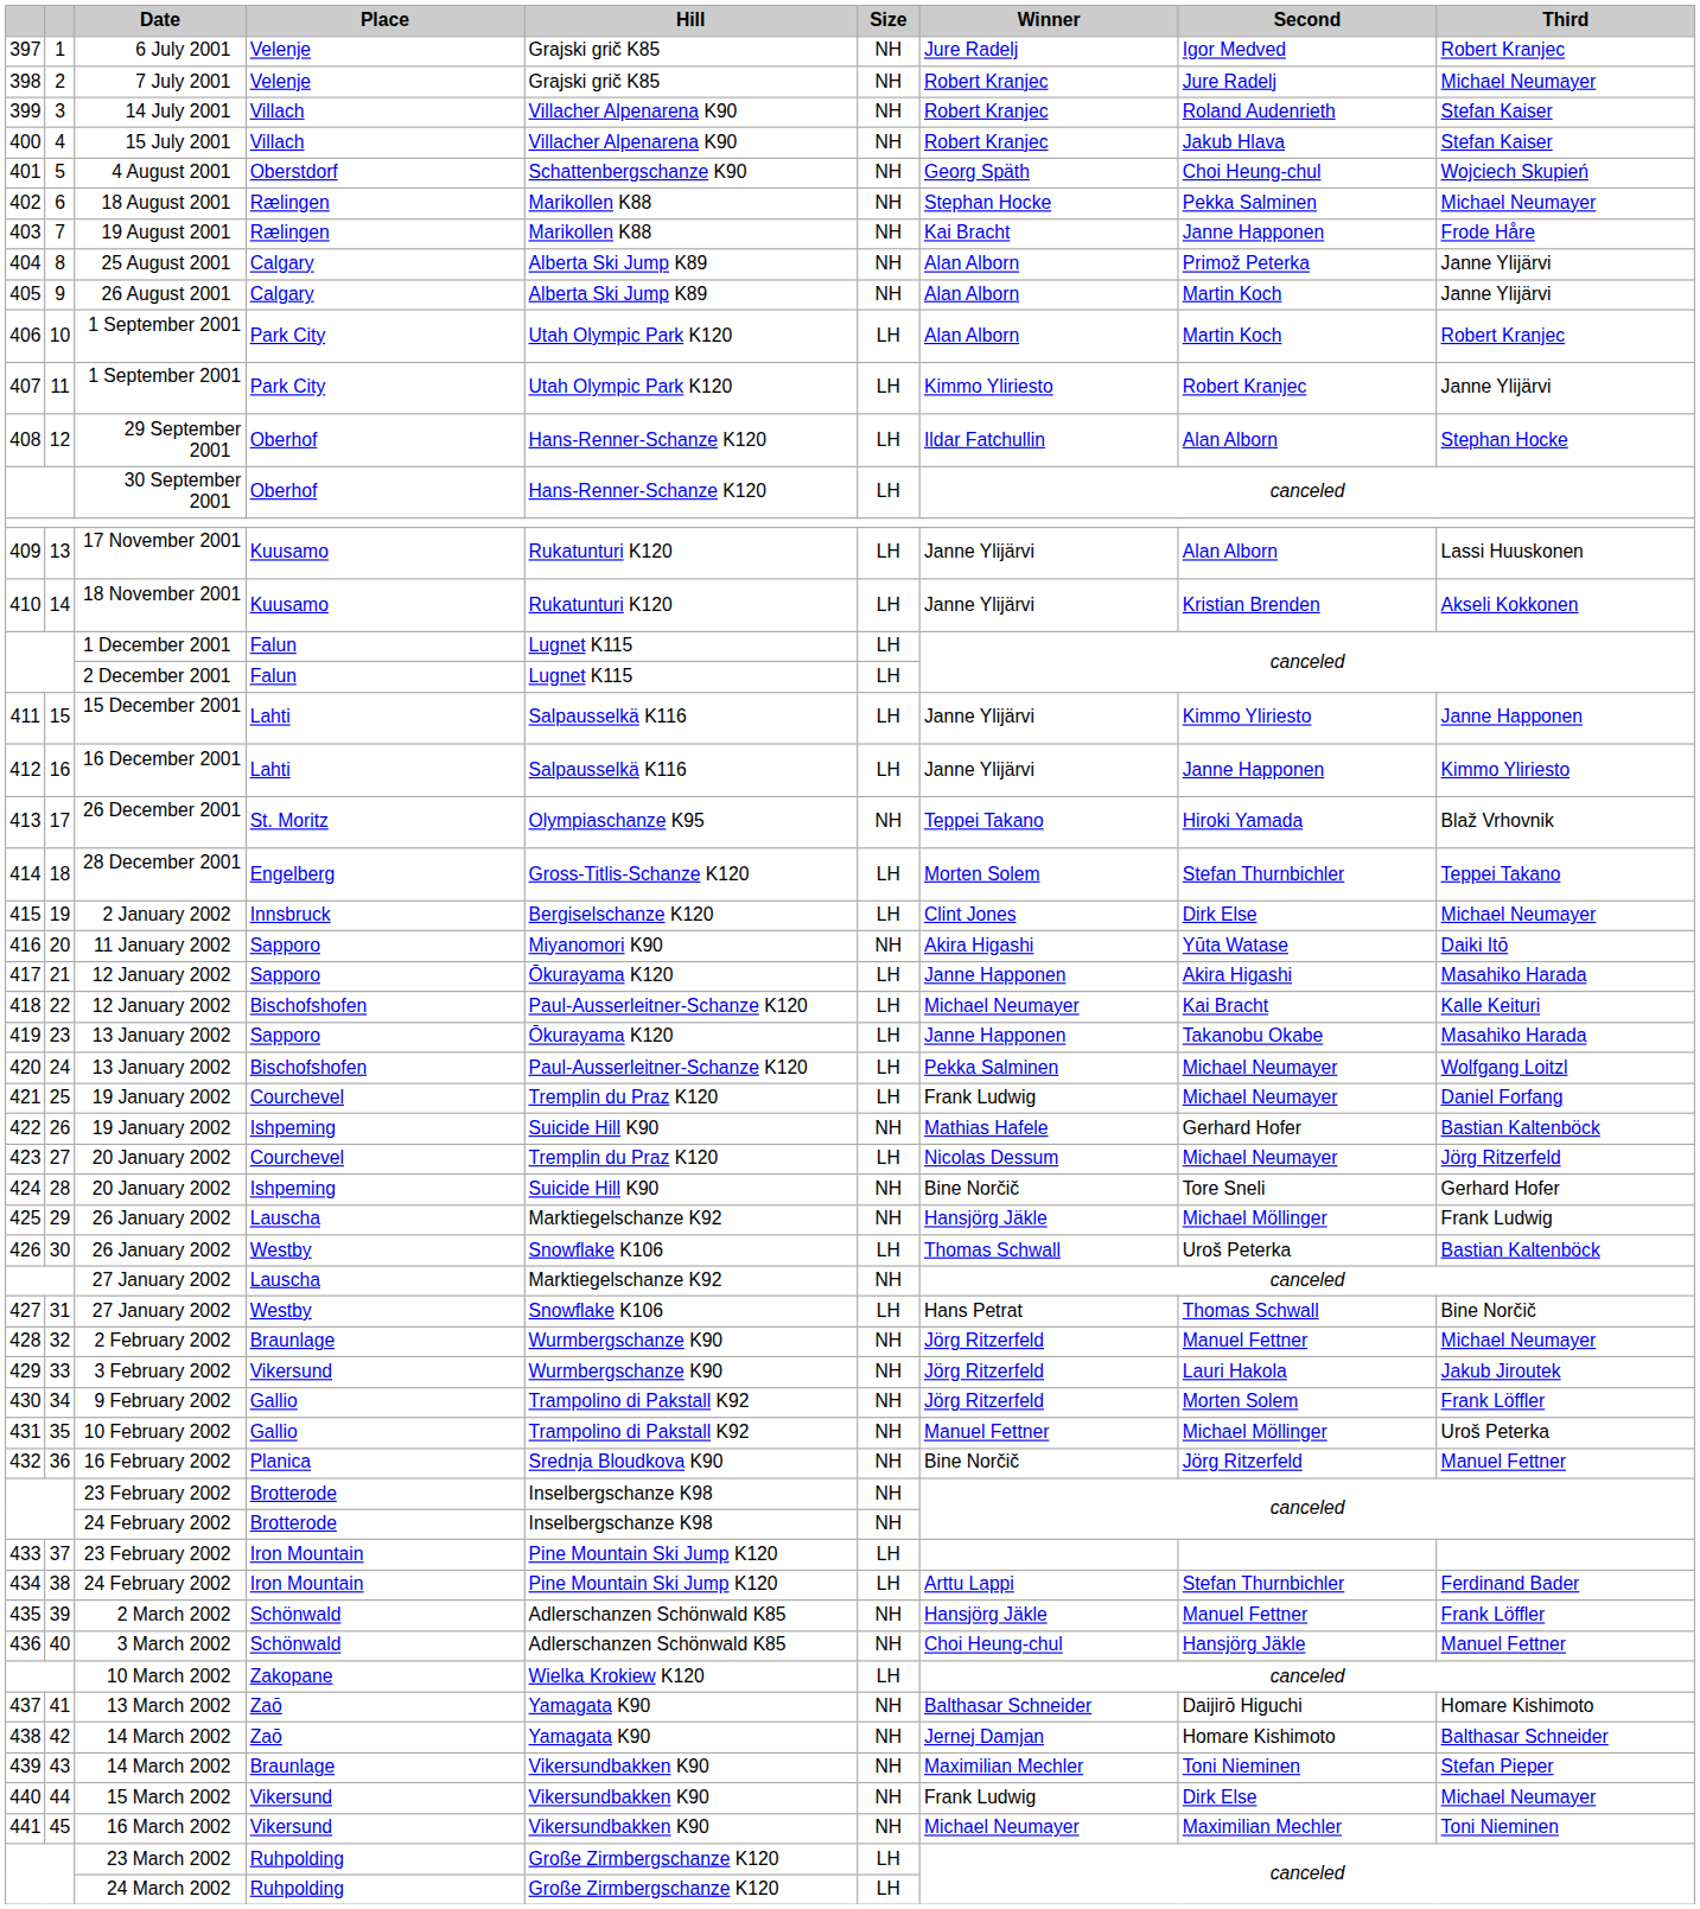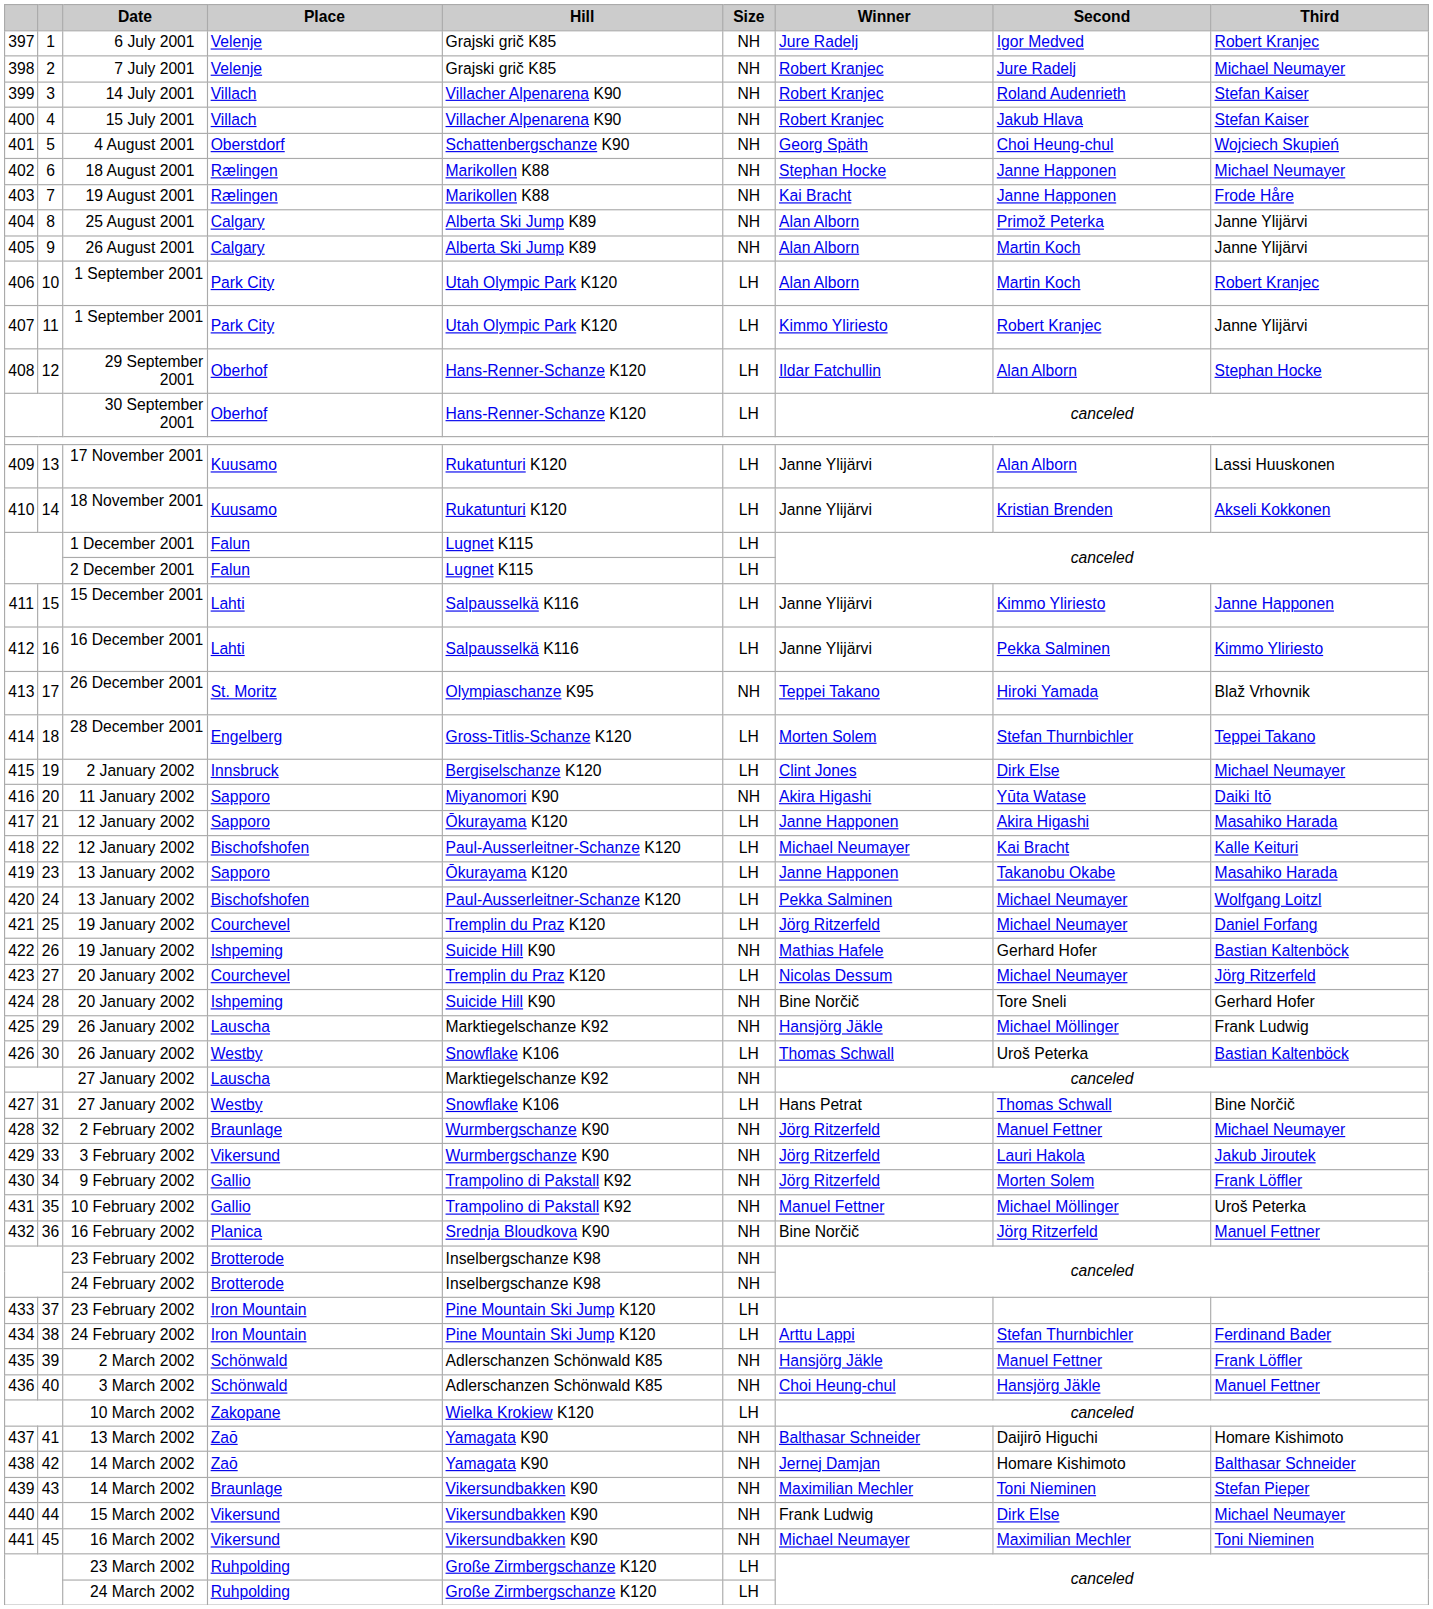402 | Second: Pekka Salminen -> Janne Happonen
412 | Second: Janne Happonen -> Pekka Salminen
421 | Winner: Frank Ludwig -> Jörg Ritzerfeld
